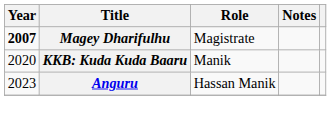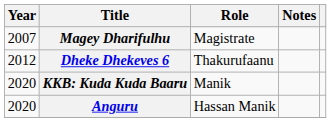Magey Dharifulhu | Year: bold -> normal
+ row: 2012 | Dheke Dhekeves 6 | Thakurufaanu
Anguru | Year: 2023 -> 2020
